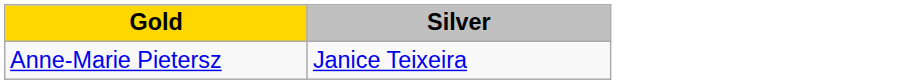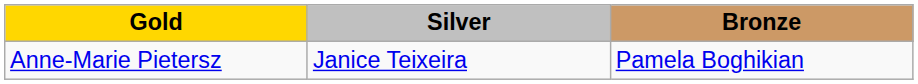+ column: Bronze | Pamela Boghikian
